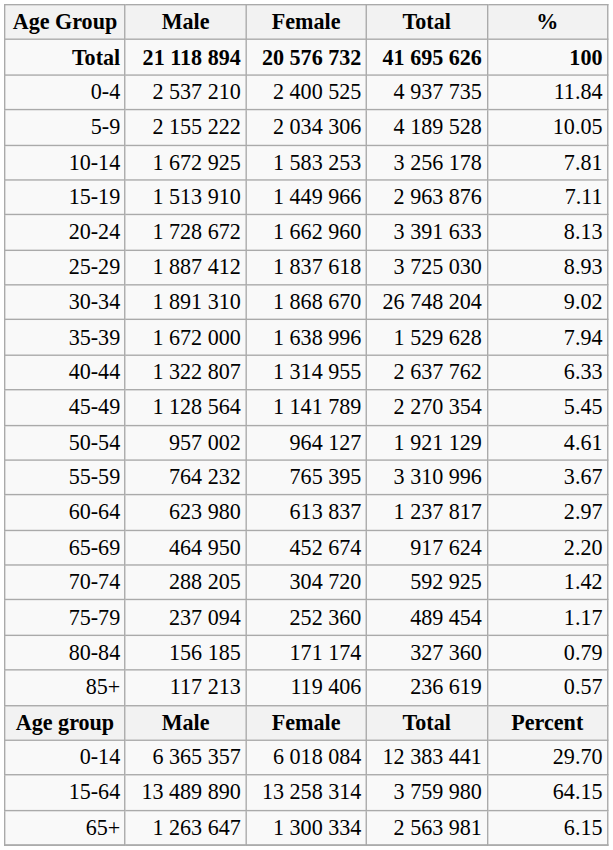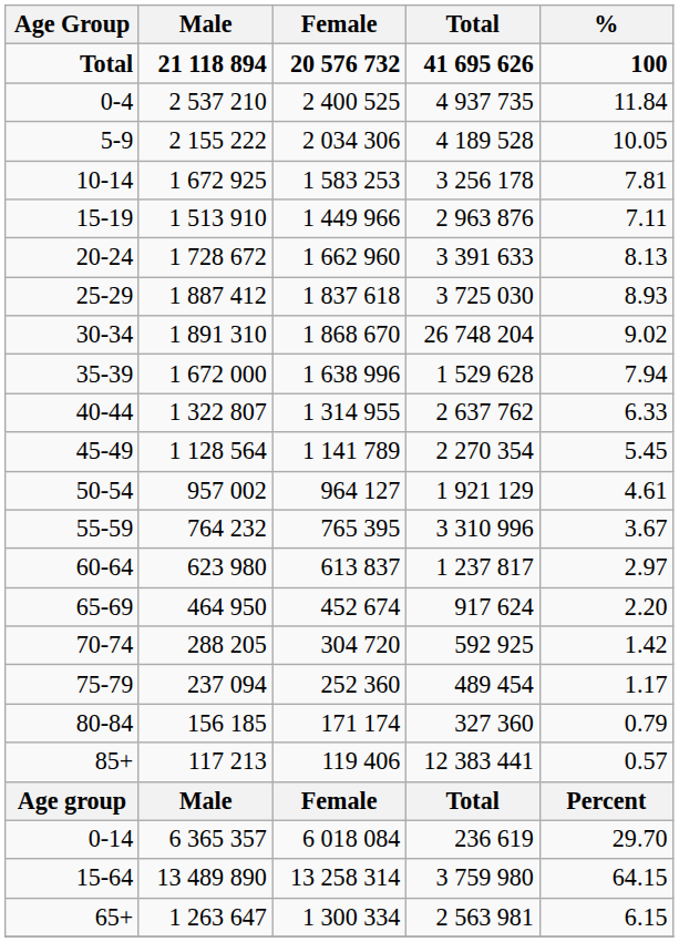85+ | Total: 236 619 -> 12 383 441
0-14 | Total: 12 383 441 -> 236 619
